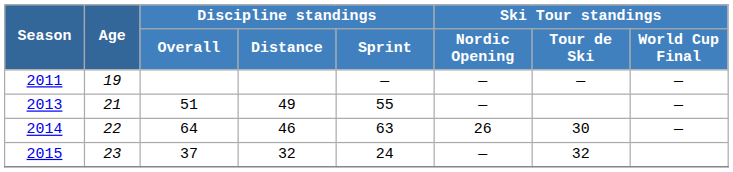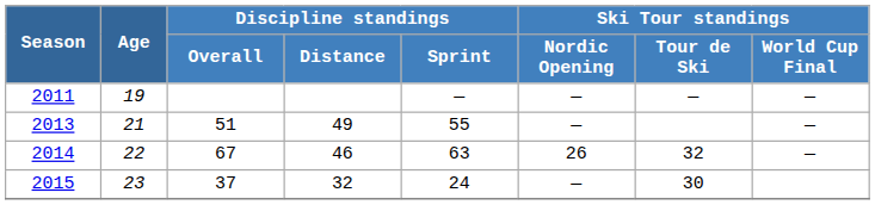2014 | Discipline standings / Overall: 64 -> 67
2014 | Ski Tour standings / Tour de Ski: 30 -> 32
2015 | Ski Tour standings / Tour de Ski: 32 -> 30
